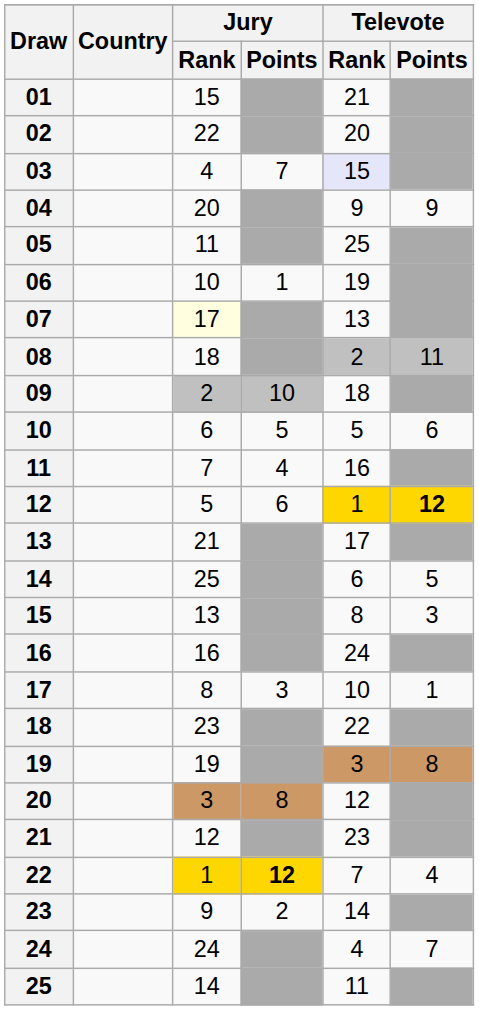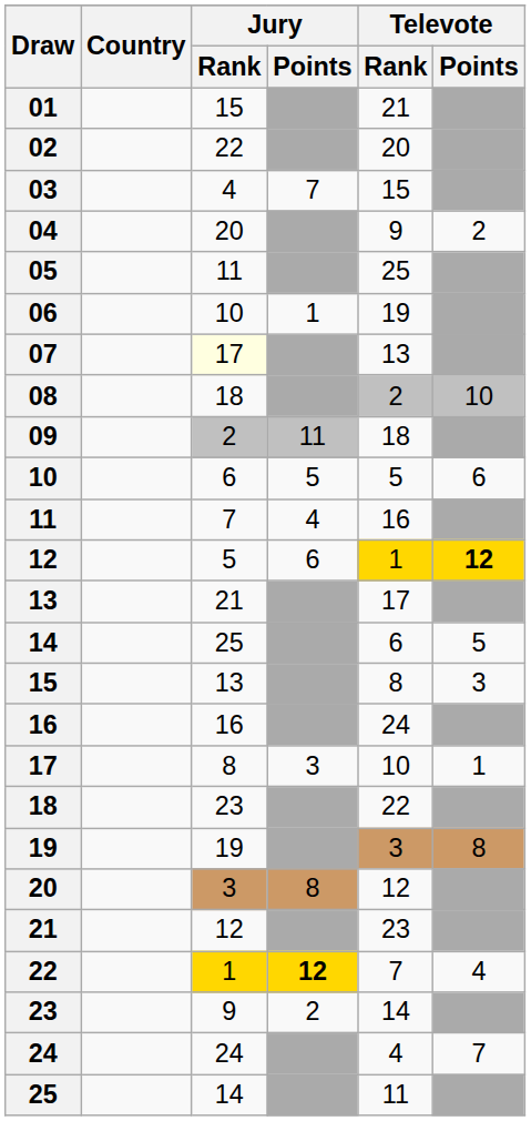03 | Televote / Rank: lavender background -> no background
04 | Televote / Points: 9 -> 2
08 | Televote / Points: 11 -> 10
09 | Jury / Points: 10 -> 11
